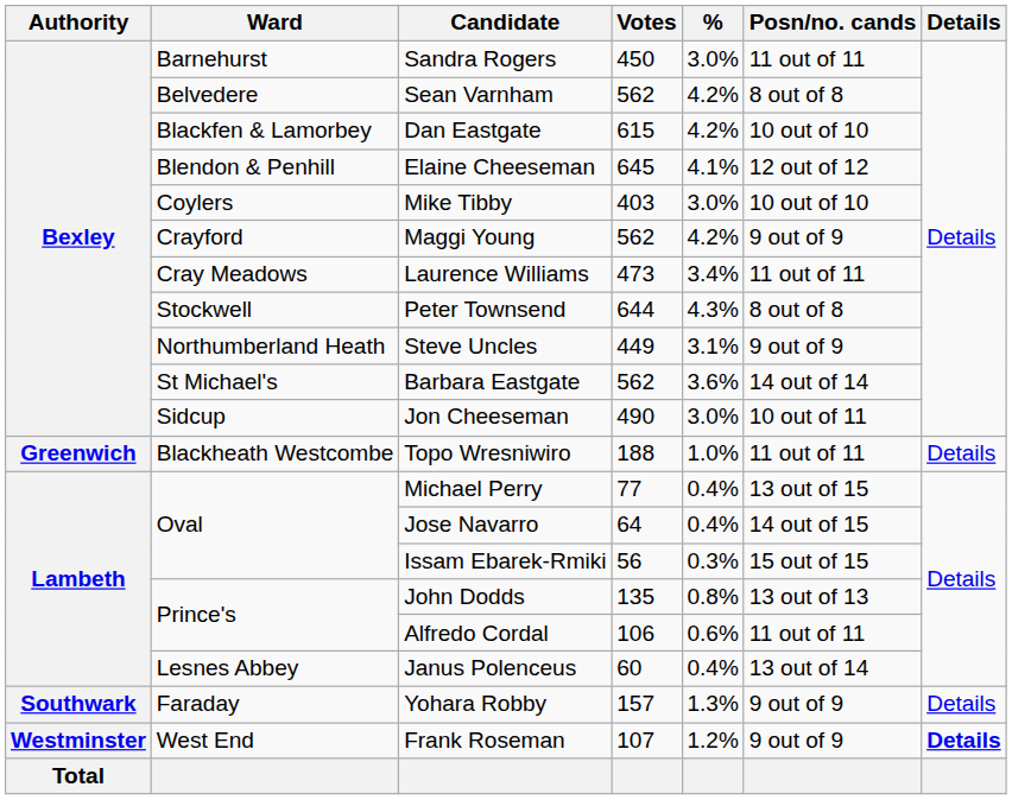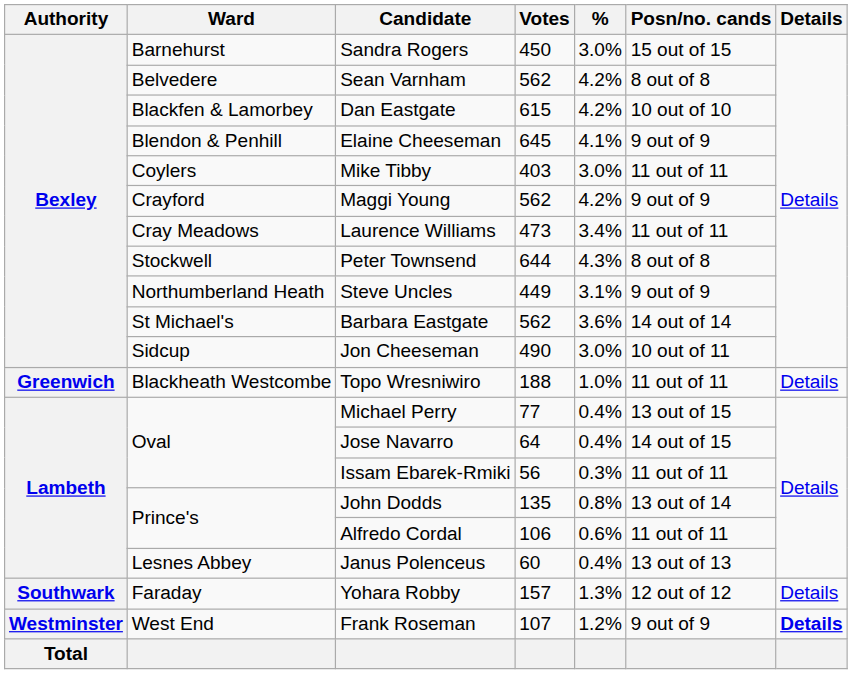Sandra Rogers | Posn/no. cands: 11 out of 11 -> 15 out of 15
Elaine Cheeseman | Posn/no. cands: 12 out of 12 -> 9 out of 9
Mike Tibby | Posn/no. cands: 10 out of 10 -> 11 out of 11
Issam Ebarek-Rmiki | Posn/no. cands: 15 out of 15 -> 11 out of 11
John Dodds | Posn/no. cands: 13 out of 13 -> 13 out of 14
Janus Polenceus | Posn/no. cands: 13 out of 14 -> 13 out of 13
Yohara Robby | Posn/no. cands: 9 out of 9 -> 12 out of 12
